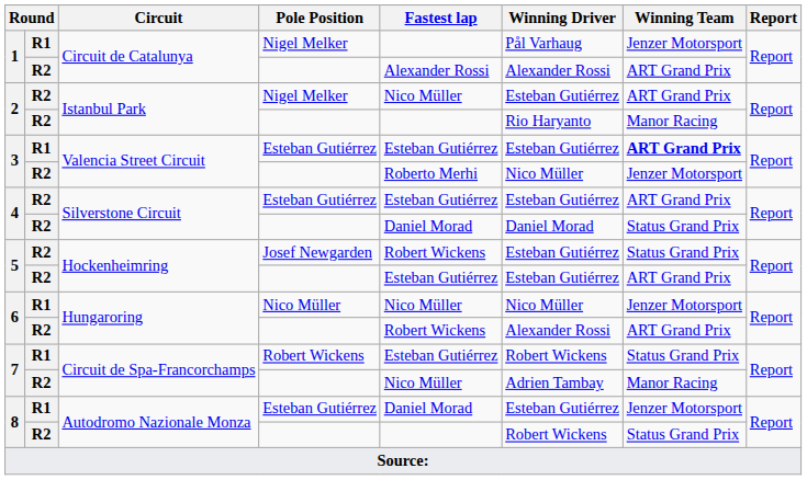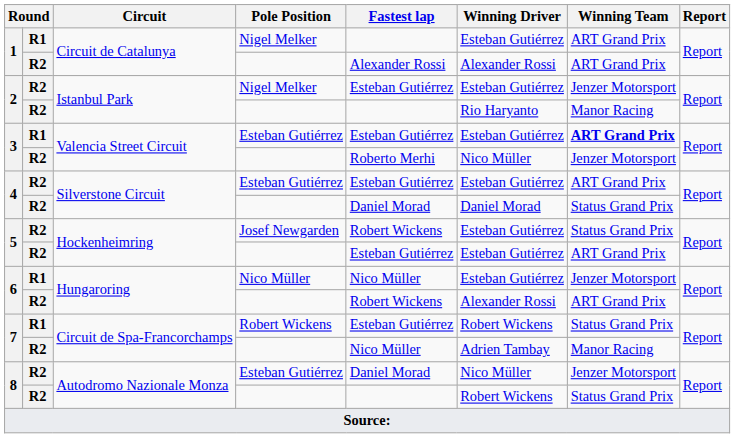1 / Nigel Melker | Winning Driver: Pål Varhaug -> Esteban Gutiérrez
1 / Nigel Melker | Winning Team: Jenzer Motorsport -> ART Grand Prix
2 / Nigel Melker | Fastest lap: Nico Müller -> Esteban Gutiérrez
2 / Nigel Melker | Winning Team: ART Grand Prix -> Jenzer Motorsport
6 / Nico Müller | Winning Driver: Nico Müller -> Esteban Gutiérrez
8 / Esteban Gutiérrez | column 2: R1 -> R2
8 / Esteban Gutiérrez | Winning Driver: Esteban Gutiérrez -> Nico Müller
